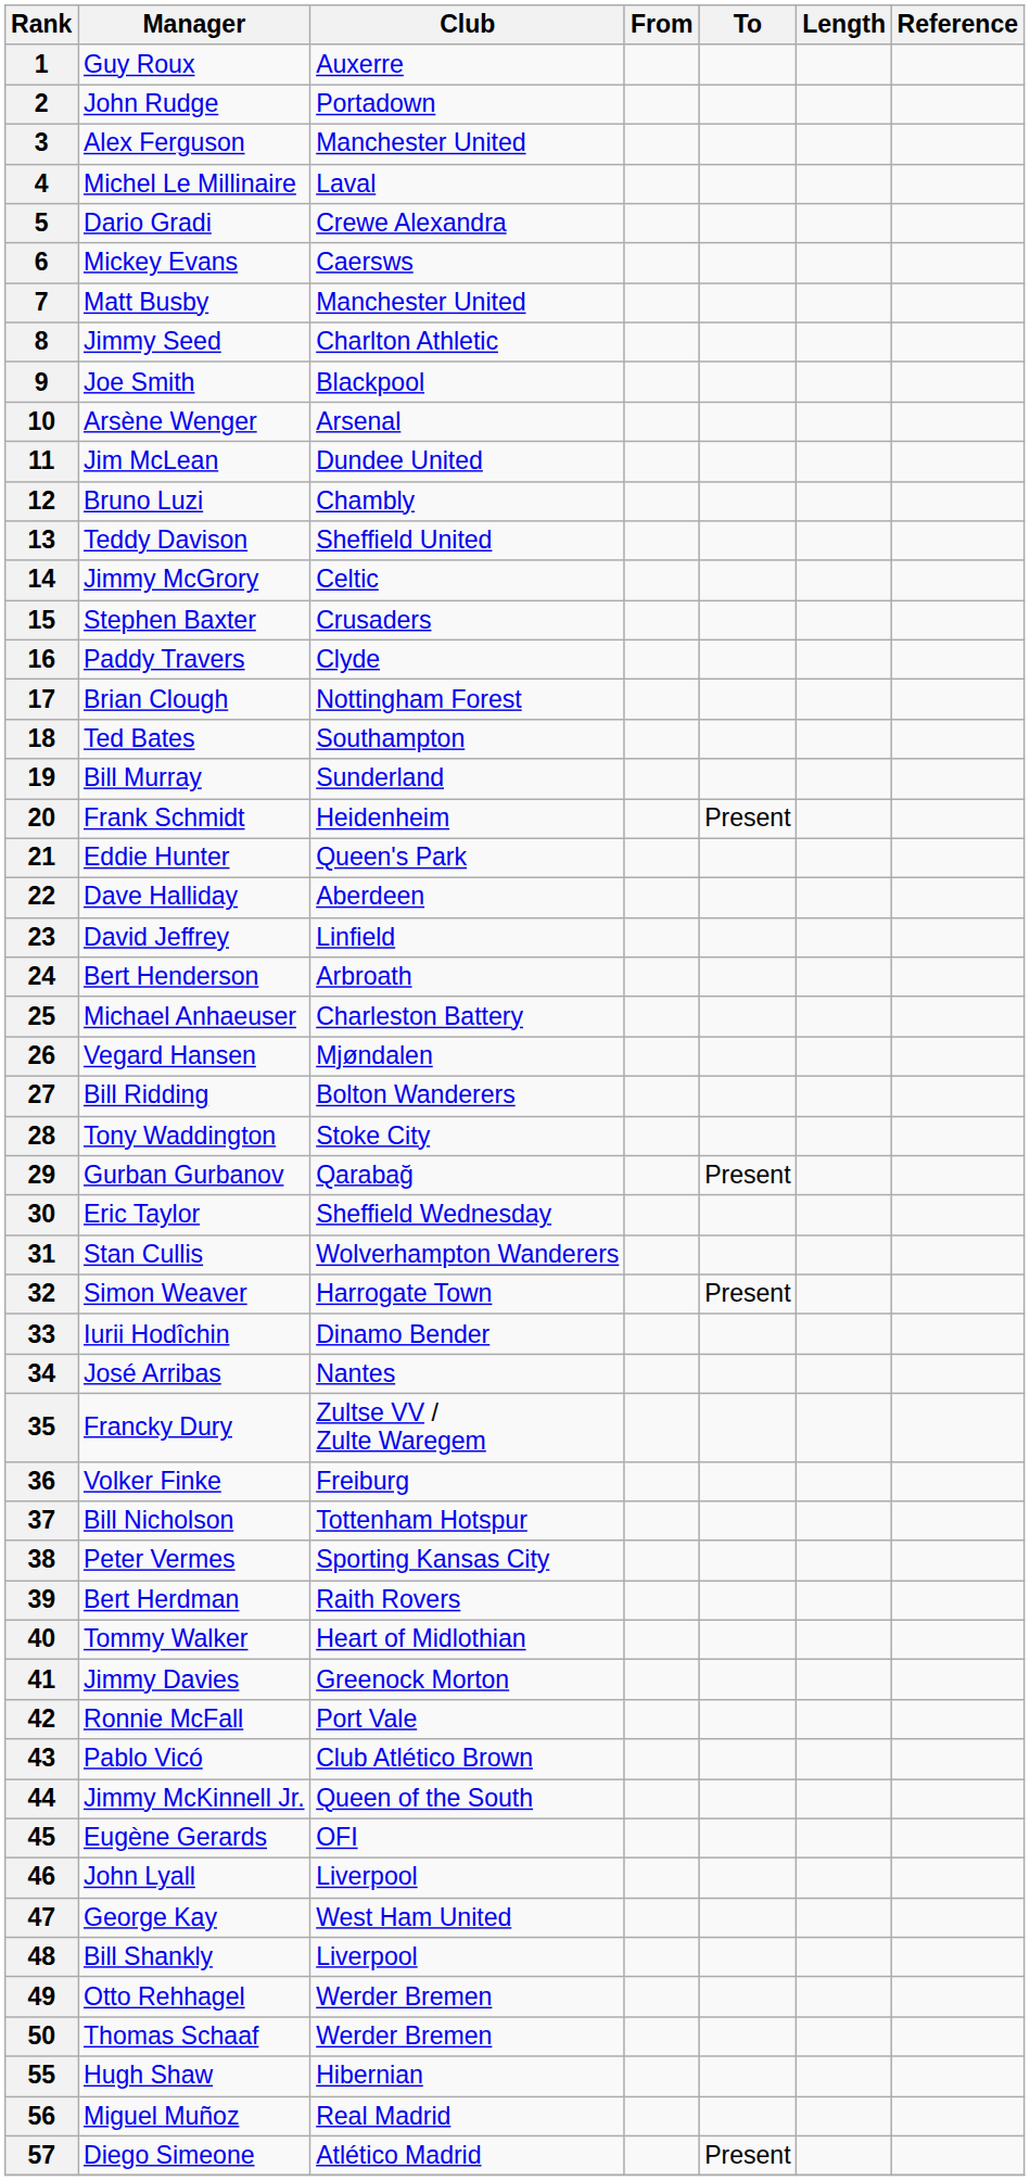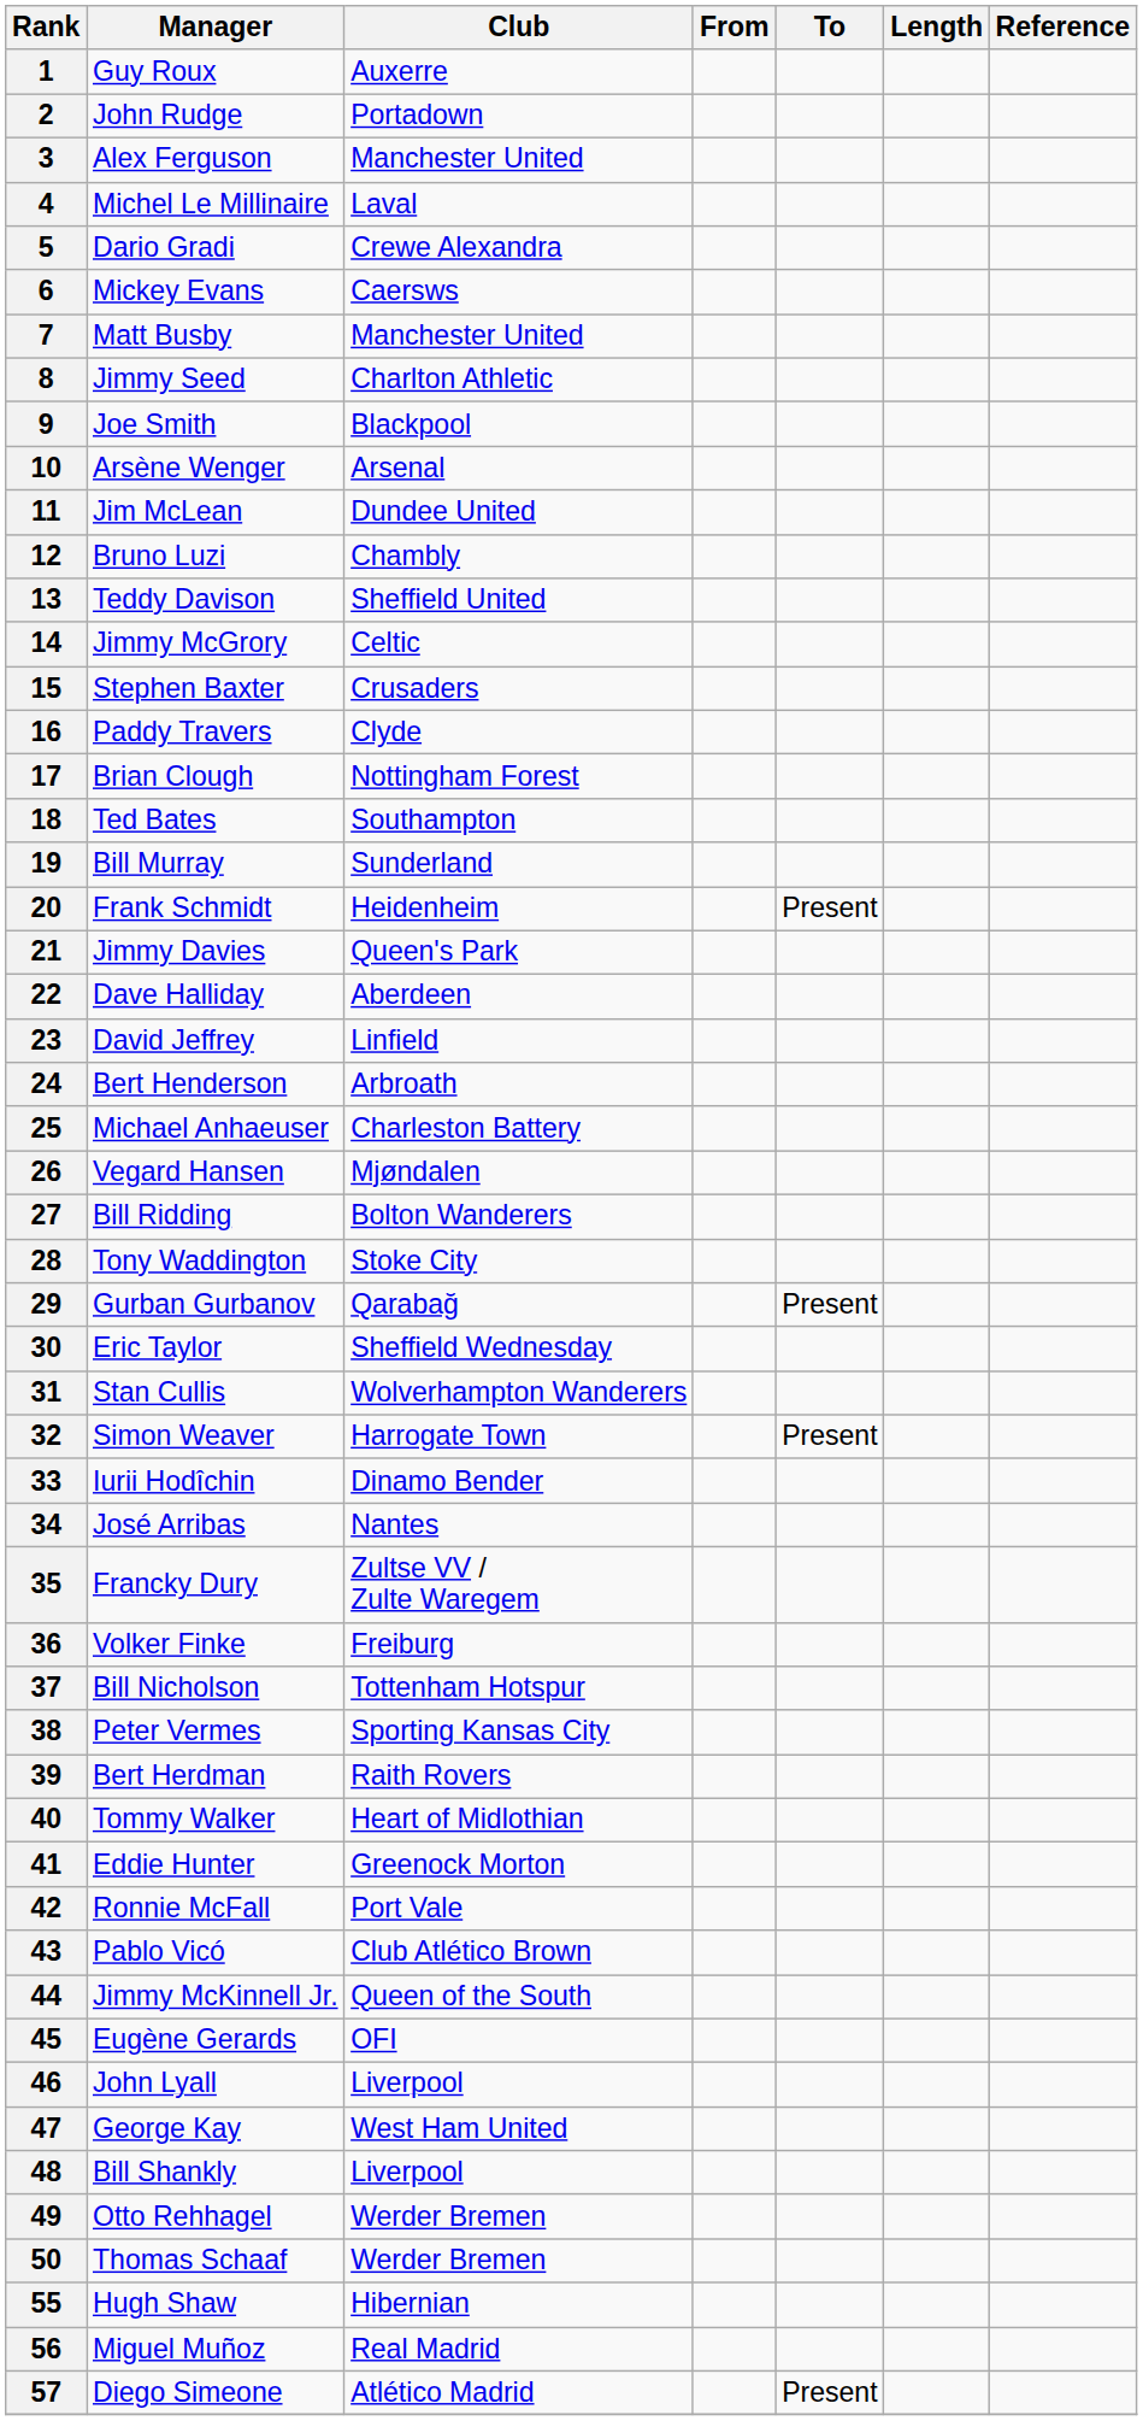21 | Manager: Eddie Hunter -> Jimmy Davies
41 | Manager: Jimmy Davies -> Eddie Hunter
